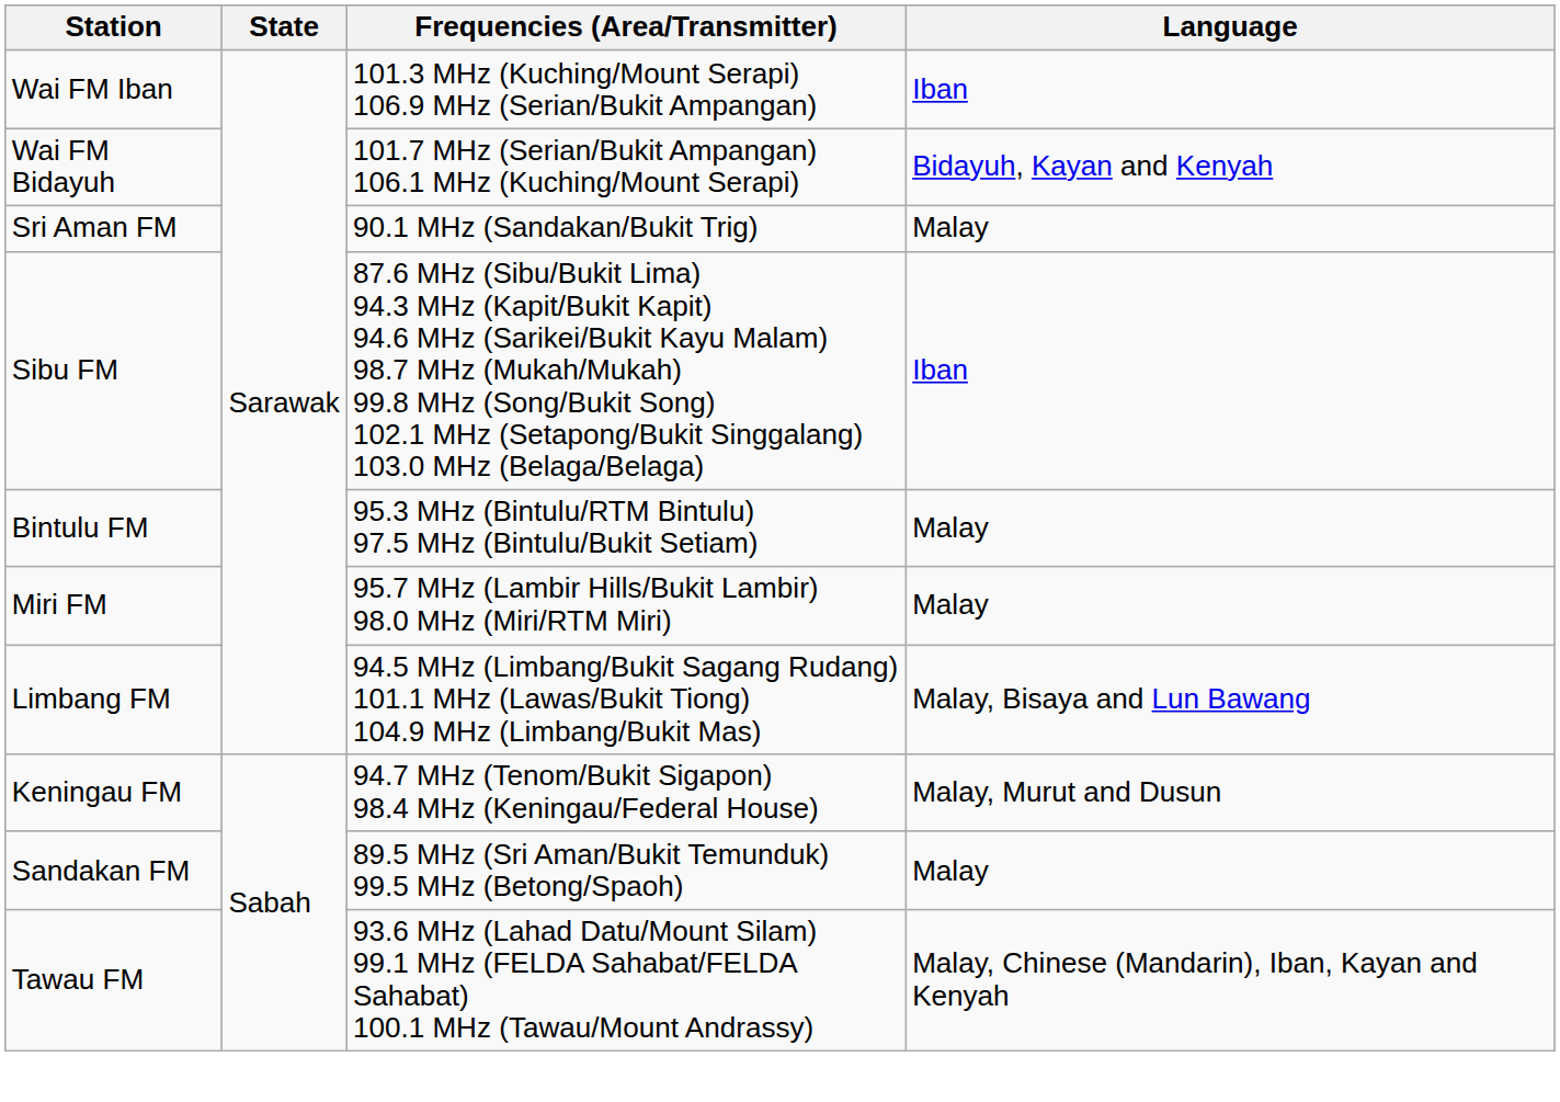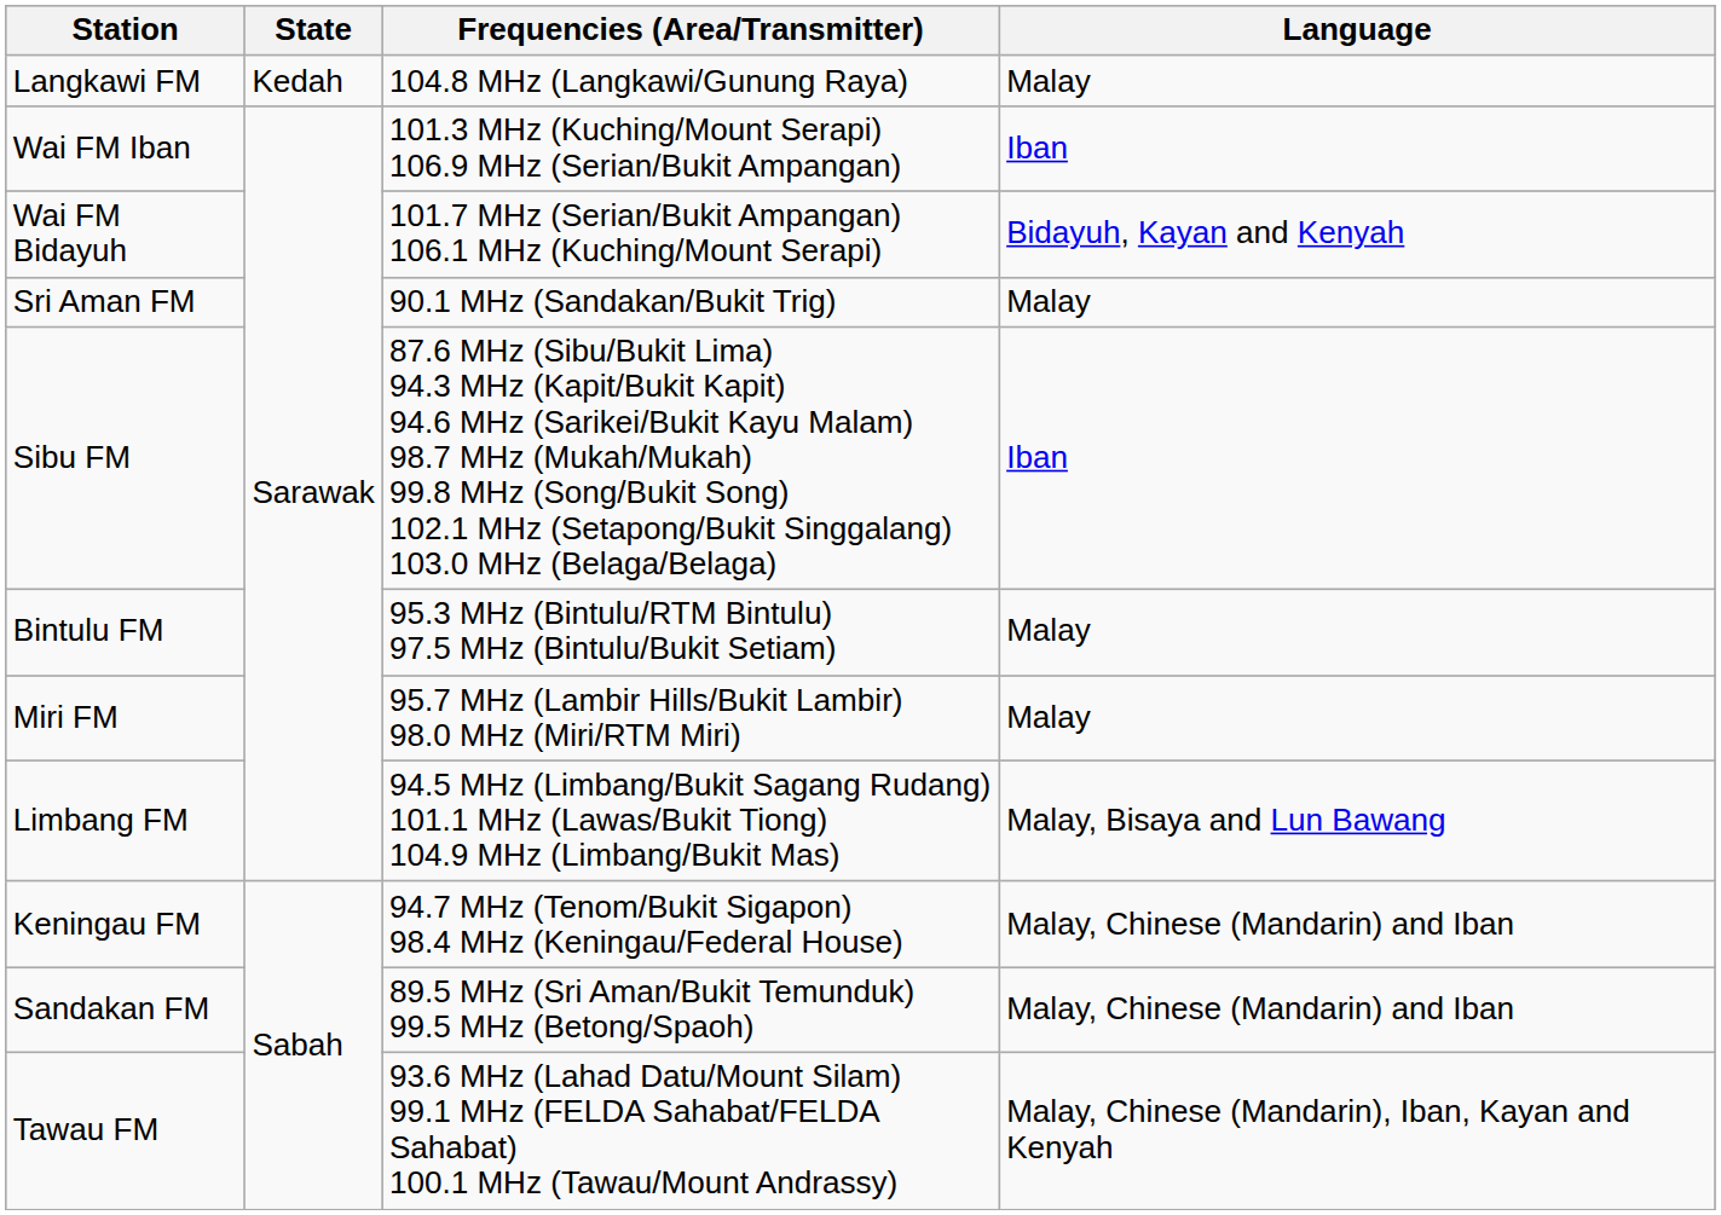+ row: Langkawi FM | Kedah | 104.8 MHz (Langkawi/Gunung Raya) | Malay
Keningau FM | Language: Malay, Murut and Dusun -> Malay, Chinese (Mandarin) and Iban
Sandakan FM | Language: Malay -> Malay, Chinese (Mandarin) and Iban
